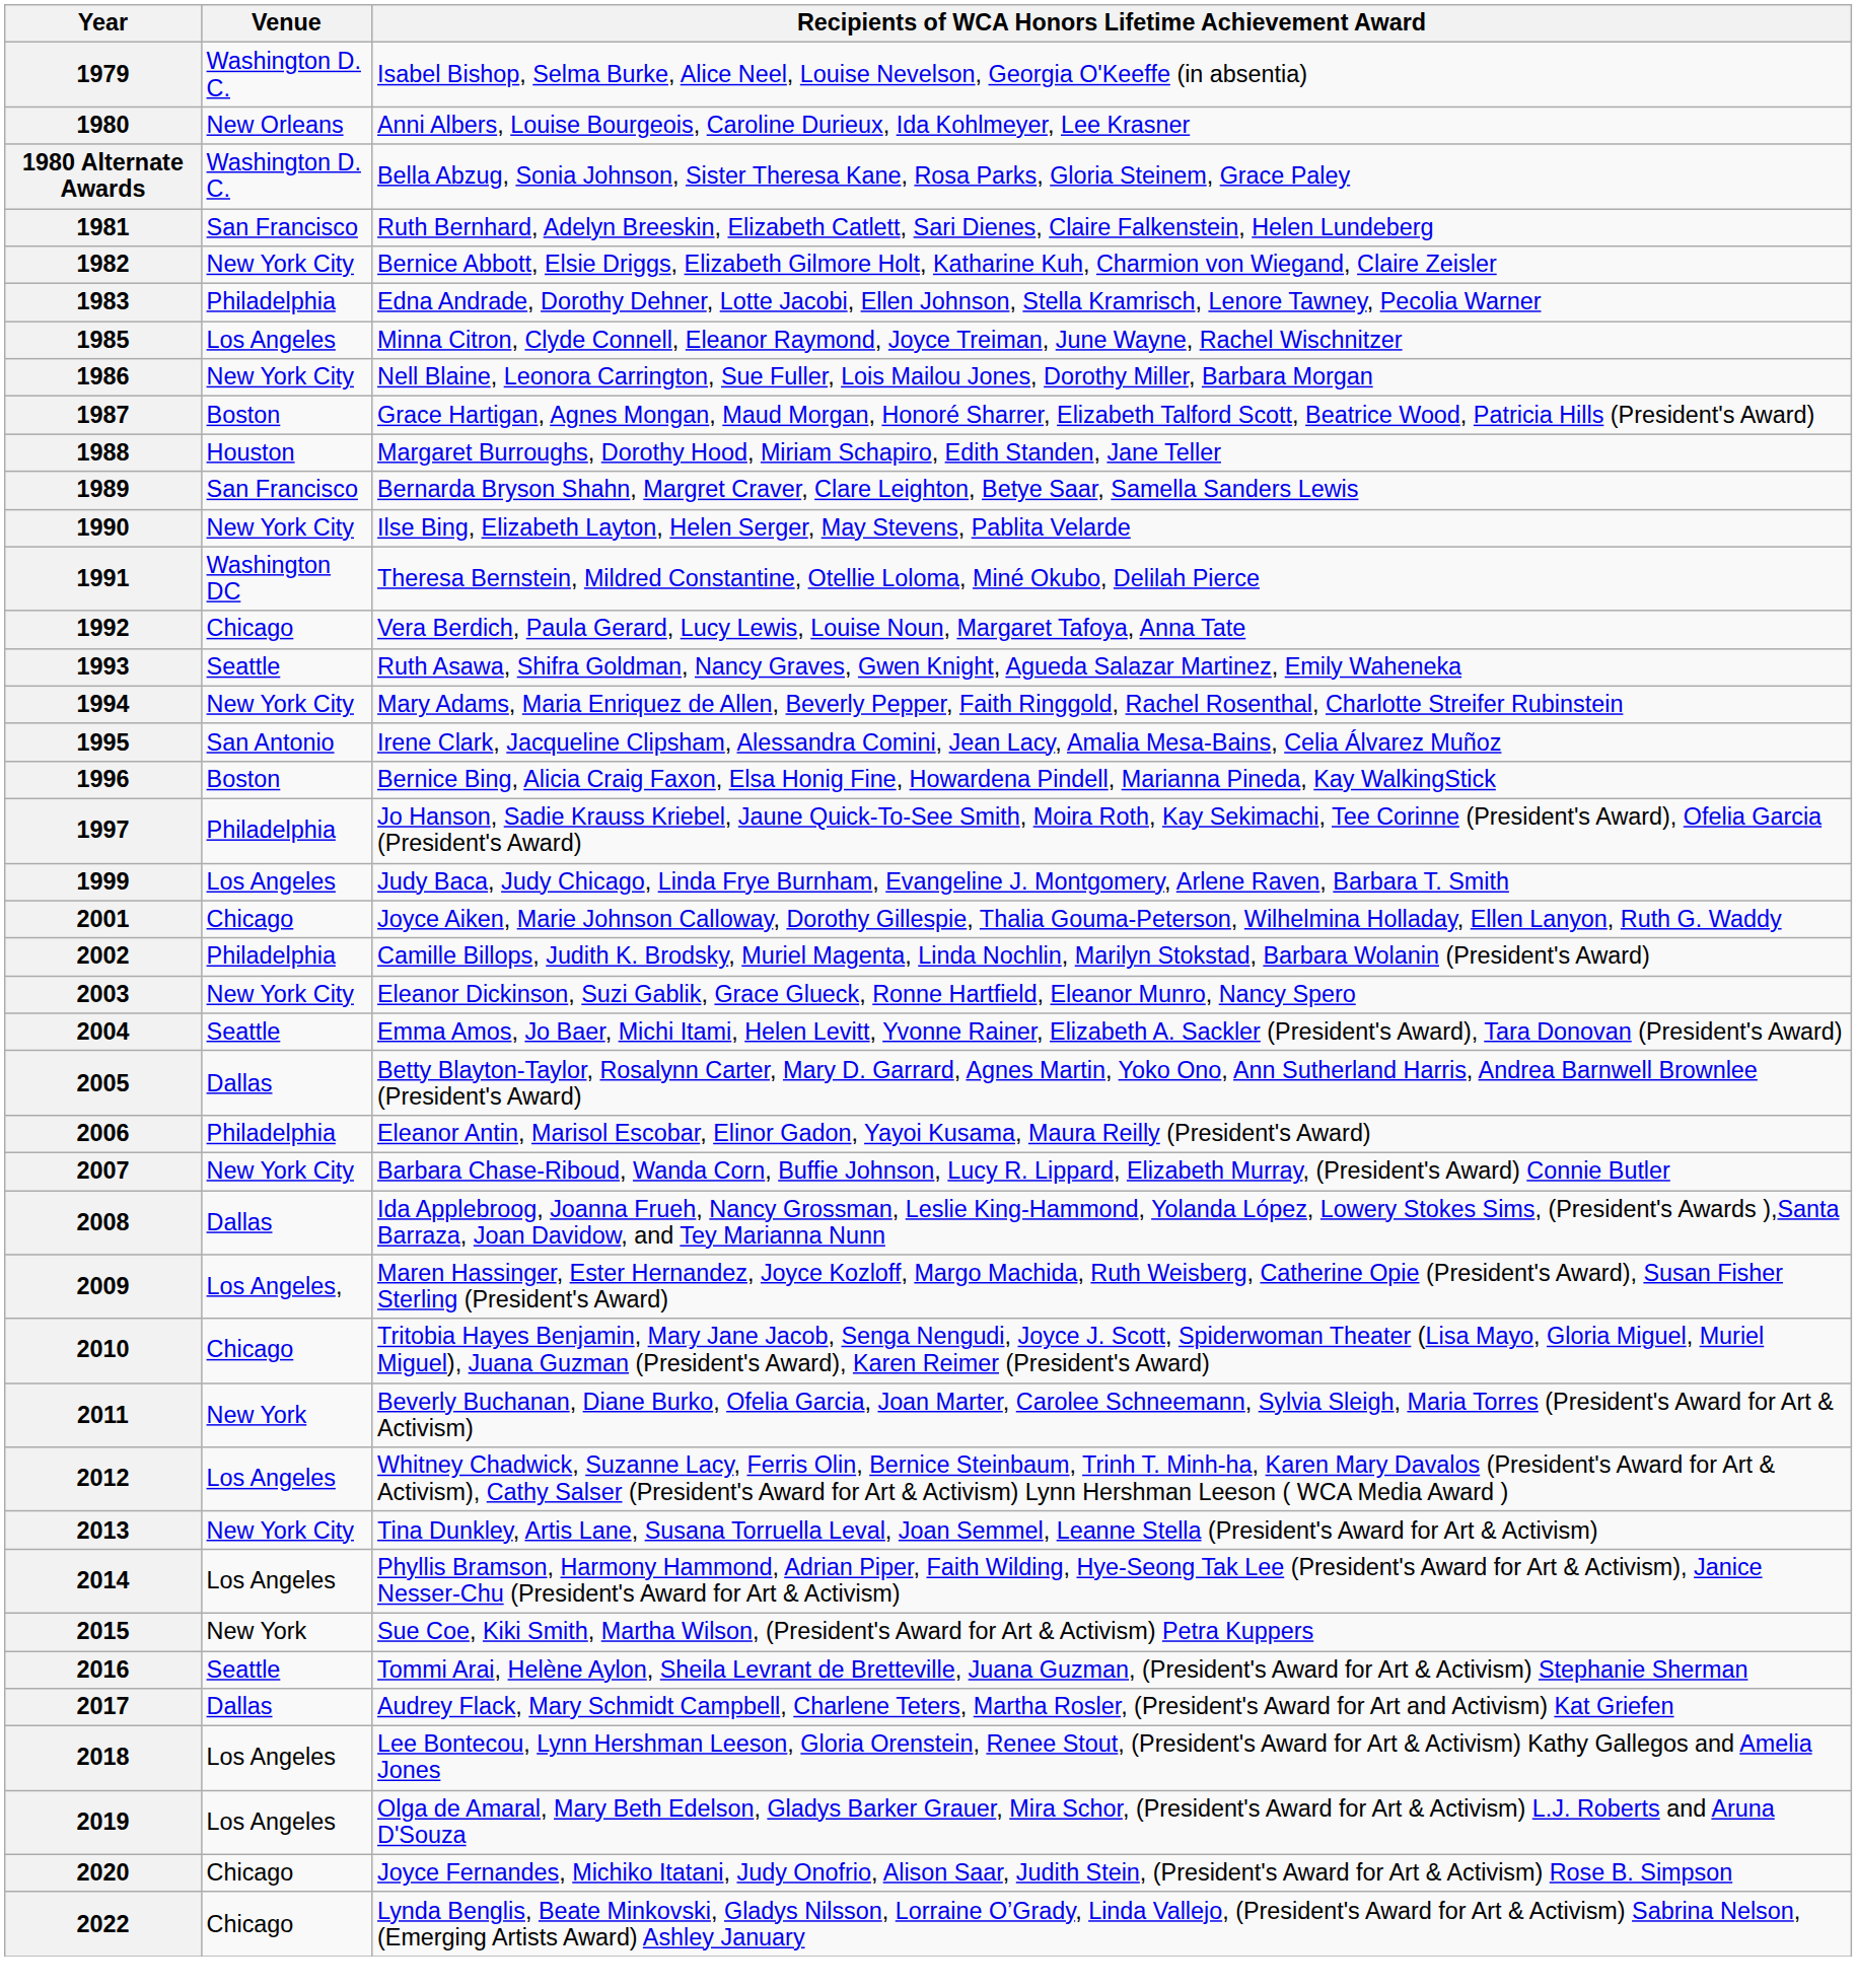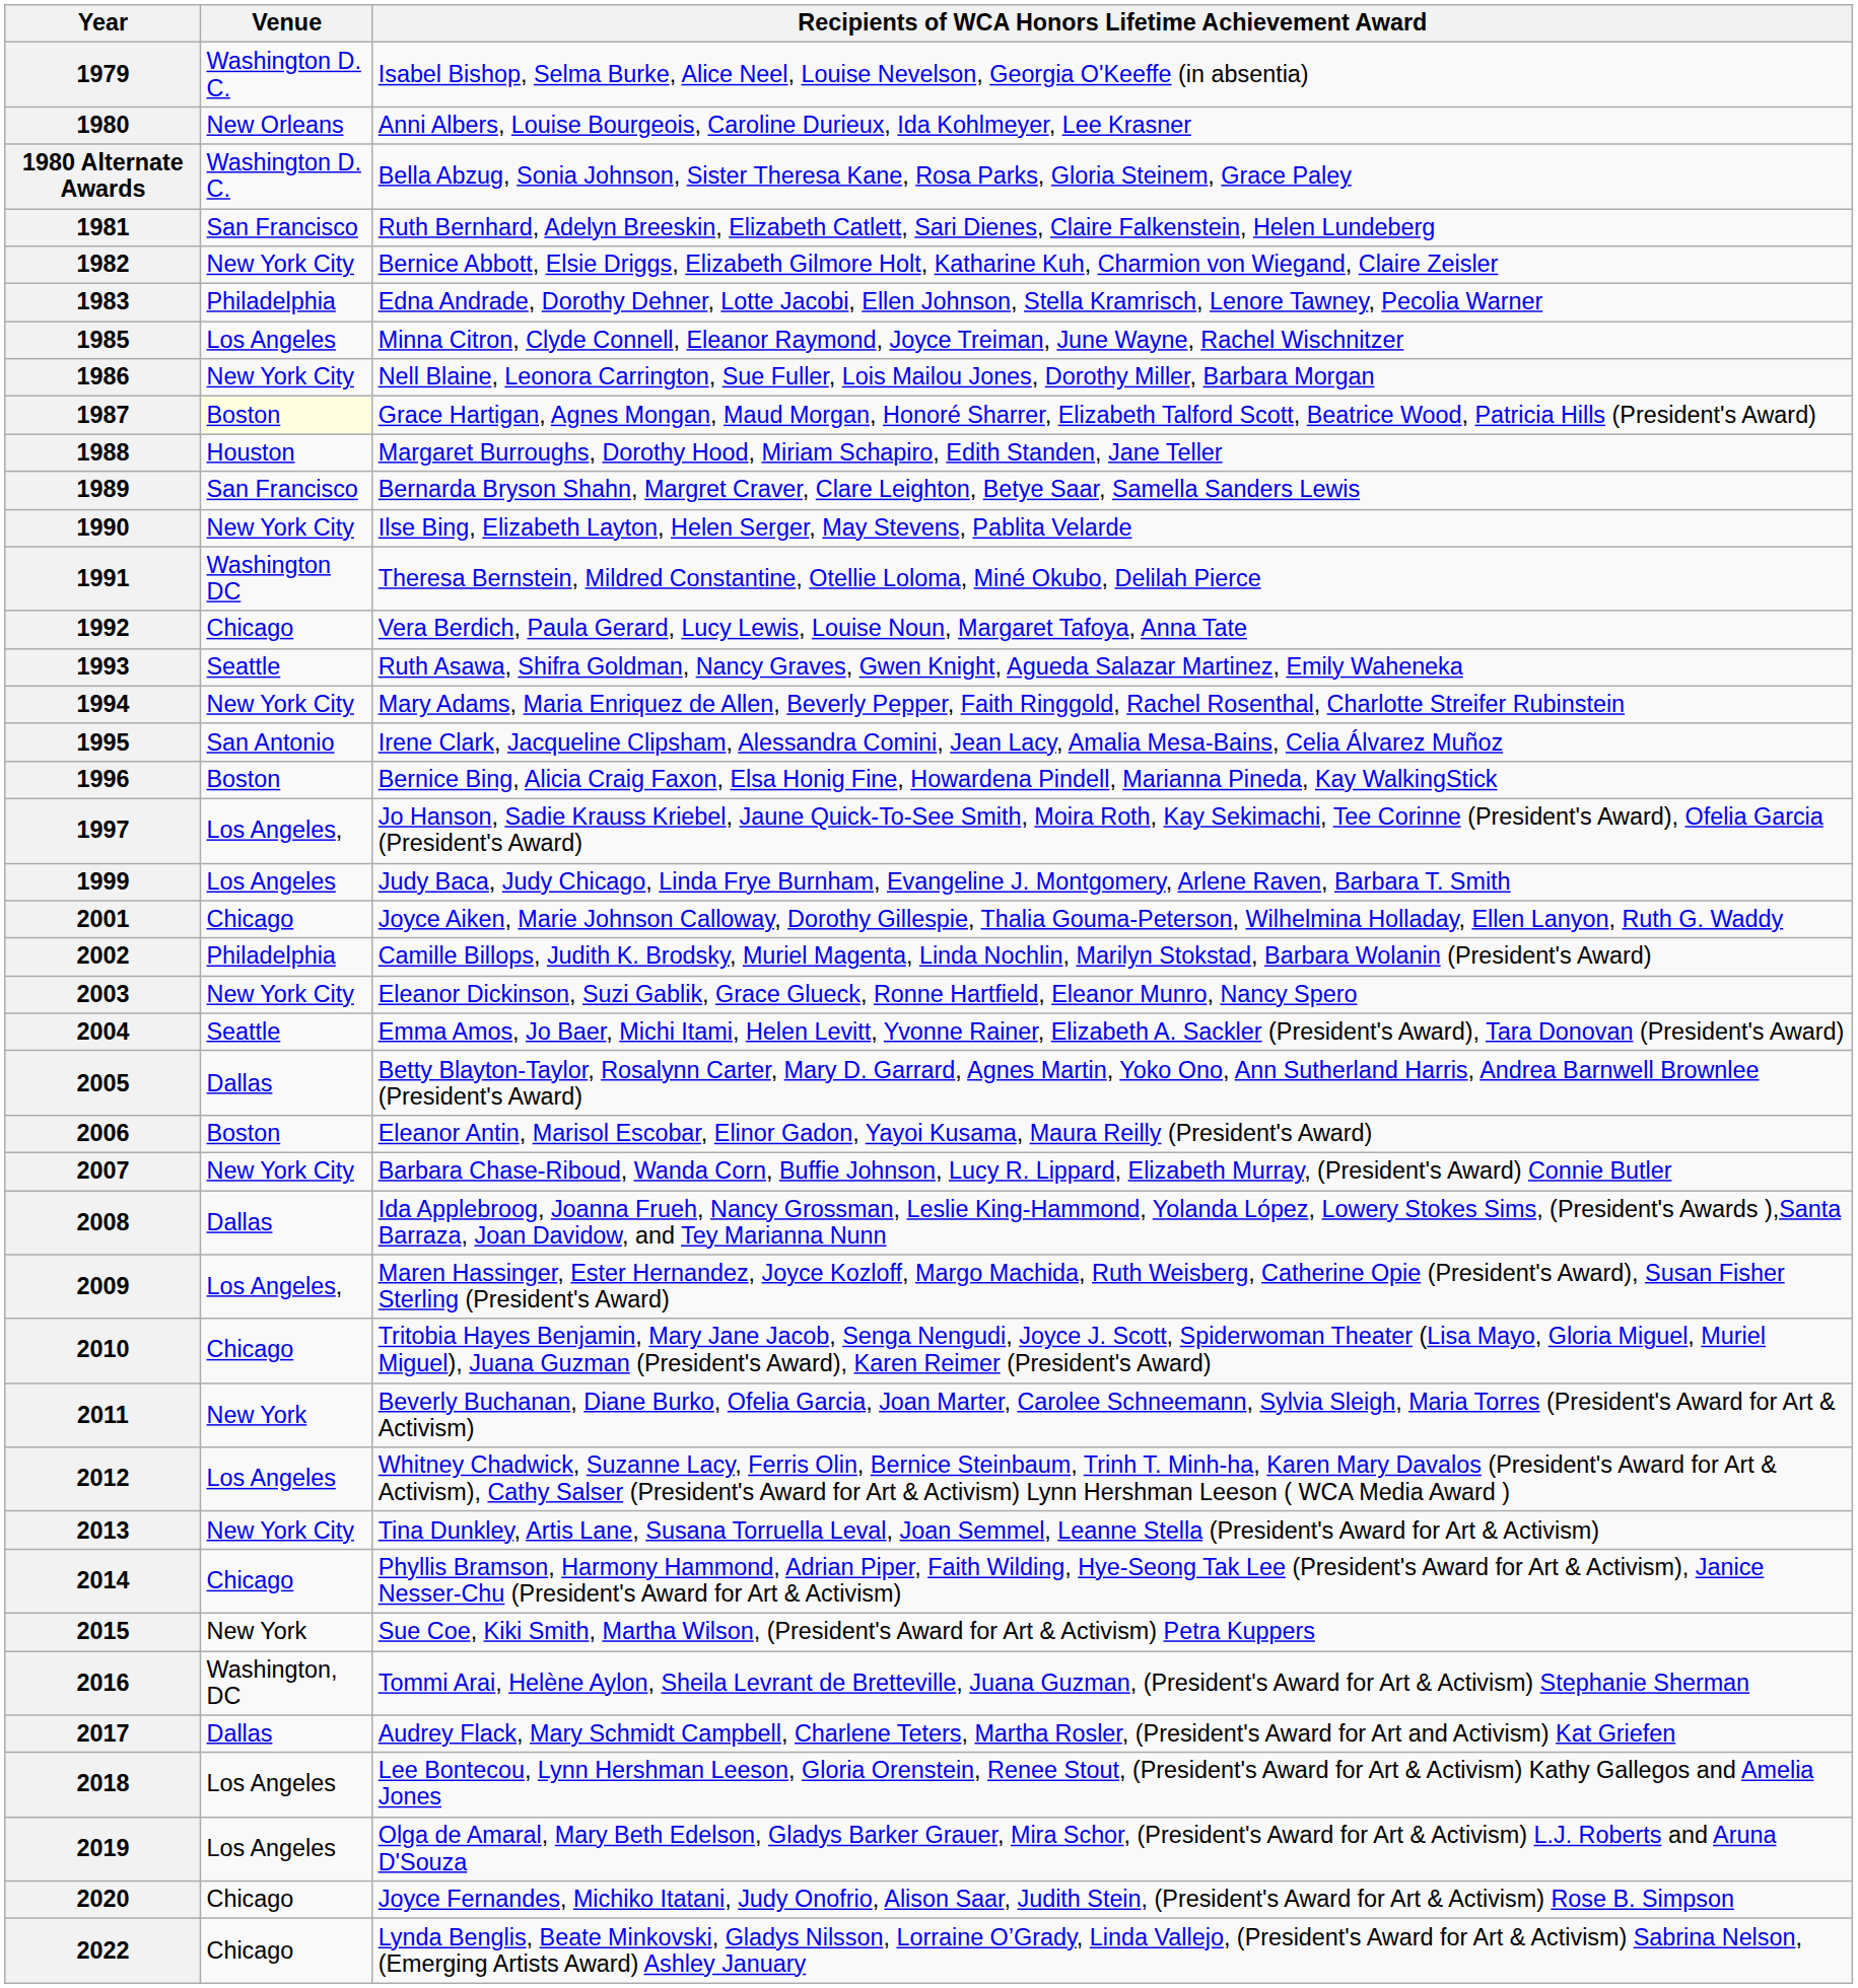1987 | Venue: no background -> lightyellow background
1997 | Venue: Philadelphia -> Los Angeles,
2006 | Venue: Philadelphia -> Boston
2014 | Venue: Los Angeles -> Chicago
2016 | Venue: Seattle -> Washington, DC
